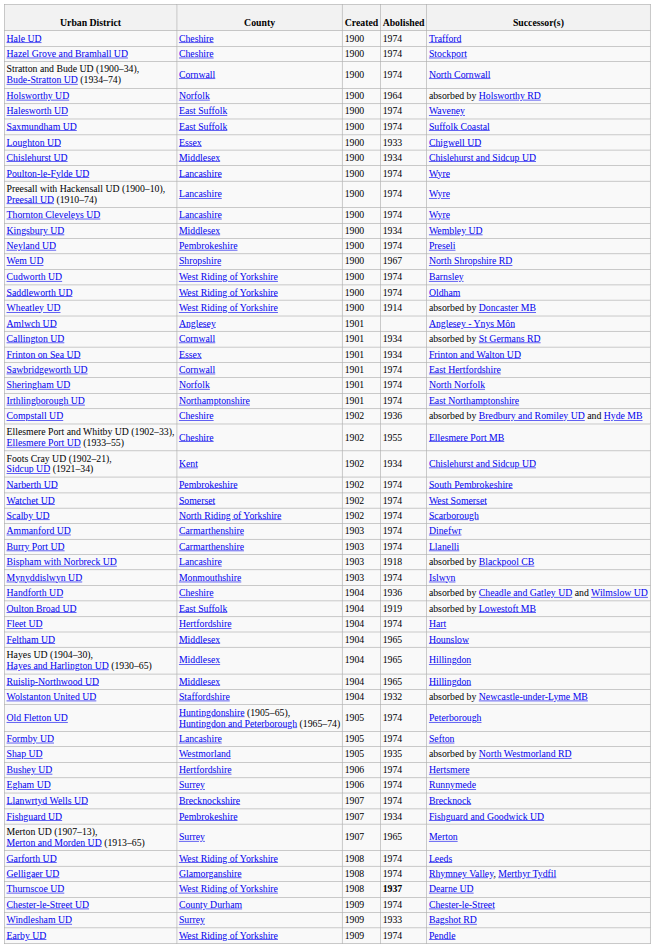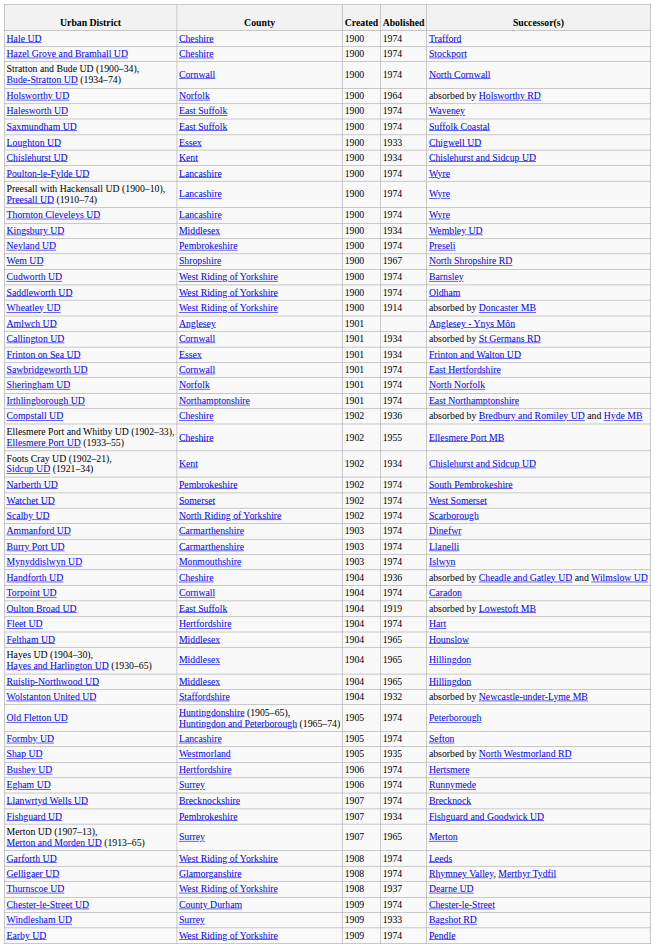Chislehurst UD | County: Middlesex -> Kent
- row: Bispham with Norbreck UD | Lancashire | 1903 | 1918 | absorbed by Blackpool CB
+ row: Torpoint UD | Cornwall | 1904 | 1974 | Caradon
Thurnscoe UD | Abolished: bold -> normal
